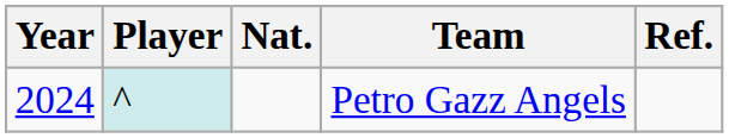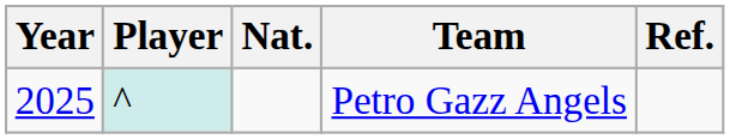Petro Gazz Angels | Year: 2024 -> 2025
